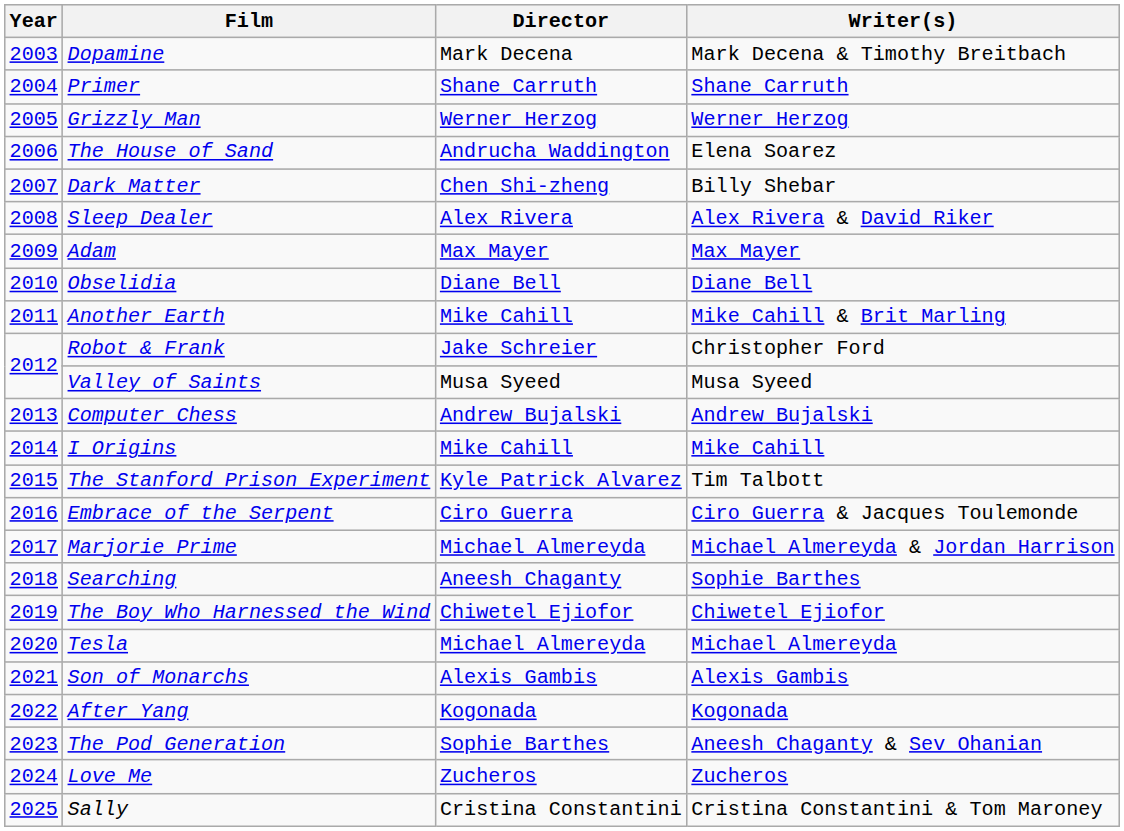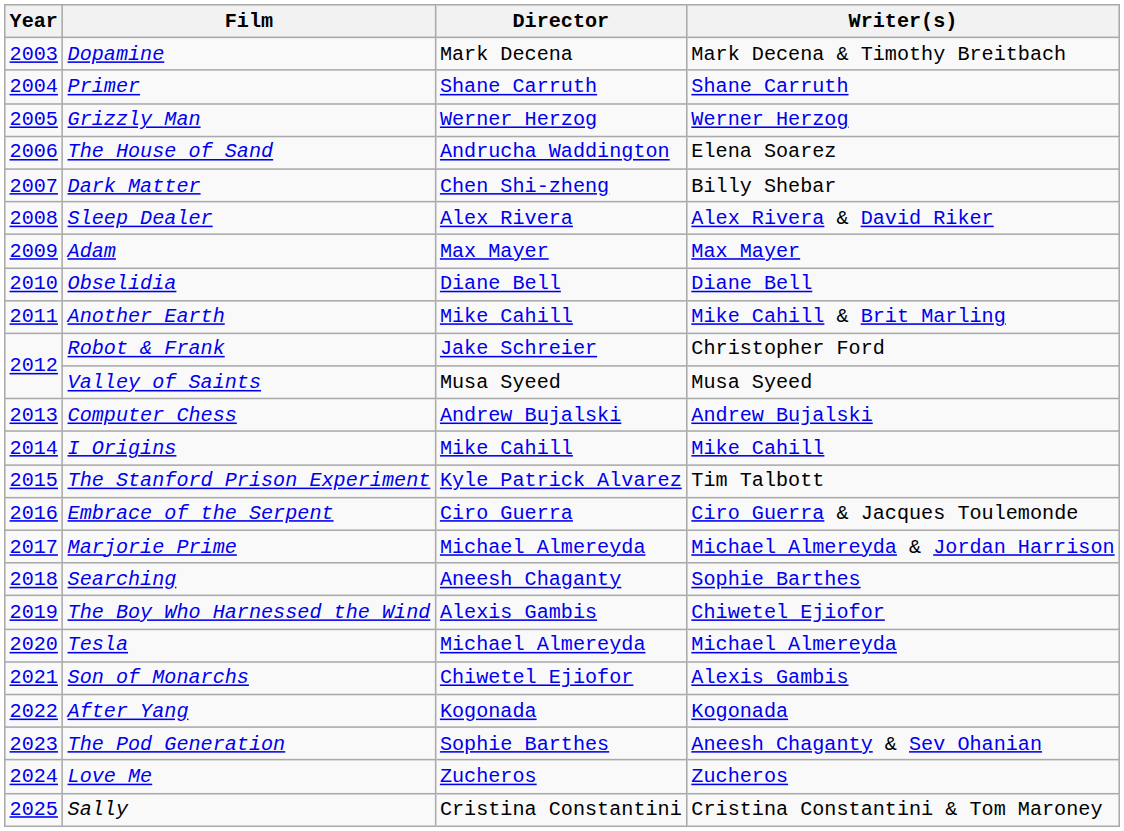The Boy Who Harnessed the Wind | Director: Chiwetel Ejiofor -> Alexis Gambis
Son of Monarchs | Director: Alexis Gambis -> Chiwetel Ejiofor
